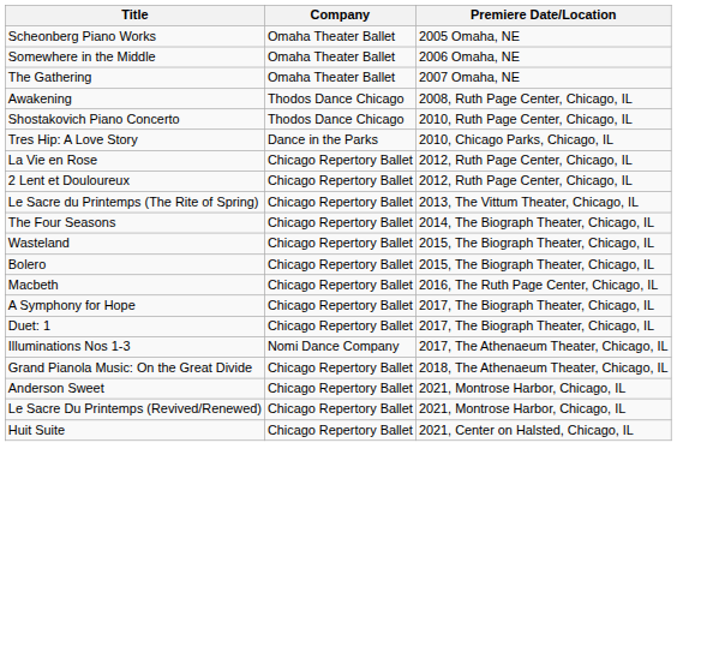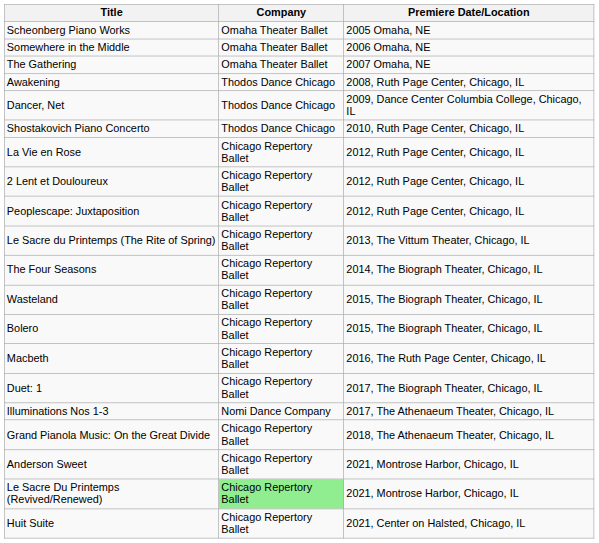+ row: Dancer, Net | Thodos Dance Chicago | 2009, Dance Center Columbia College, Chicago, IL
- row: Tres Hip: A Love Story | Dance in the Parks | 2010, Chicago Parks, Chicago, IL
+ row: Peoplescape: Juxtaposition | Chicago Repertory Ballet | 2012, Ruth Page Center, Chicago, IL
- row: A Symphony for Hope | Chicago Repertory Ballet | 2017, The Biograph Theater, Chicago, IL
Le Sacre Du Printemps (Revived/Renewed) | Company: no background -> lightgreen background
